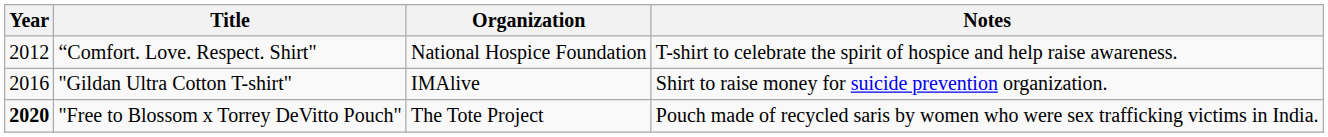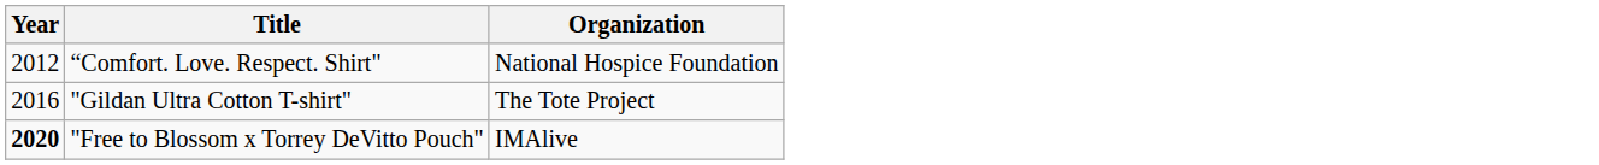- column: Notes | T-shirt to celebrate the spirit of hospice and help raise awareness. | Shirt to raise money for suicide prevention organization. | Pouch made of recycled saris by women who were sex trafficking victims in India.
"Gildan Ultra Cotton T-shirt" | Organization: IMAlive -> The Tote Project
"Free to Blossom x Torrey DeVitto Pouch" | Organization: The Tote Project -> IMAlive
